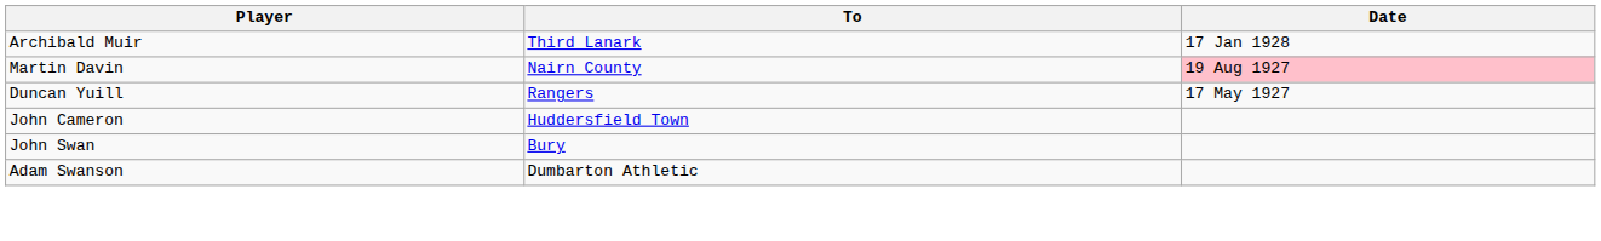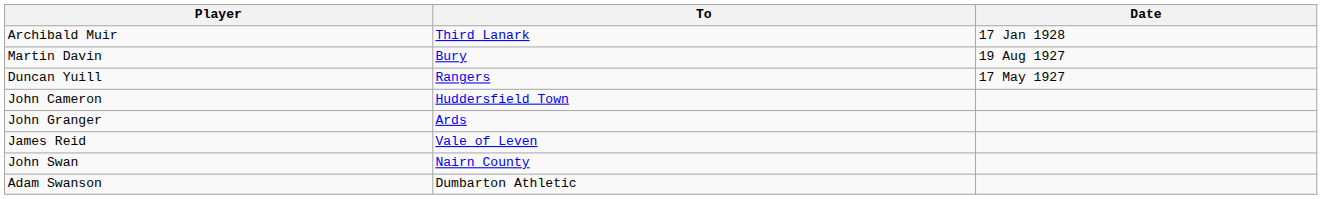Martin Davin | To: Nairn County -> Bury
Martin Davin | Date: pink background -> no background
+ row: John Granger | Ards
+ row: James Reid | Vale of Leven
John Swan | To: Bury -> Nairn County
